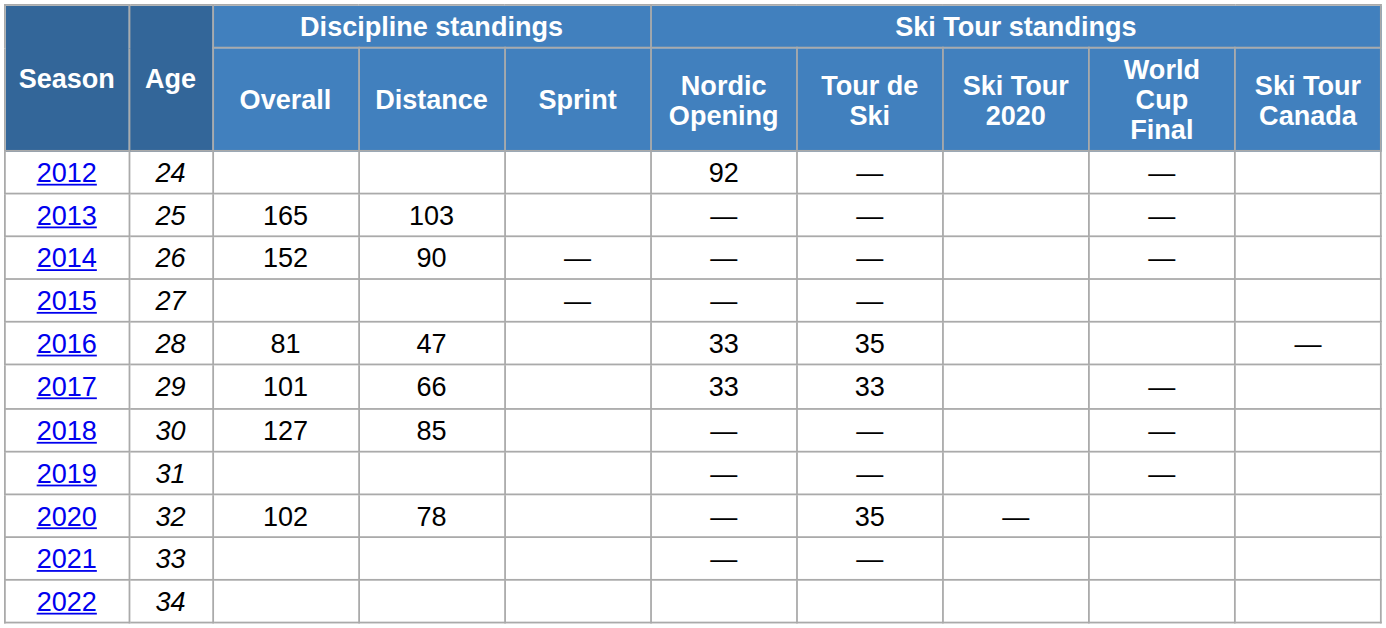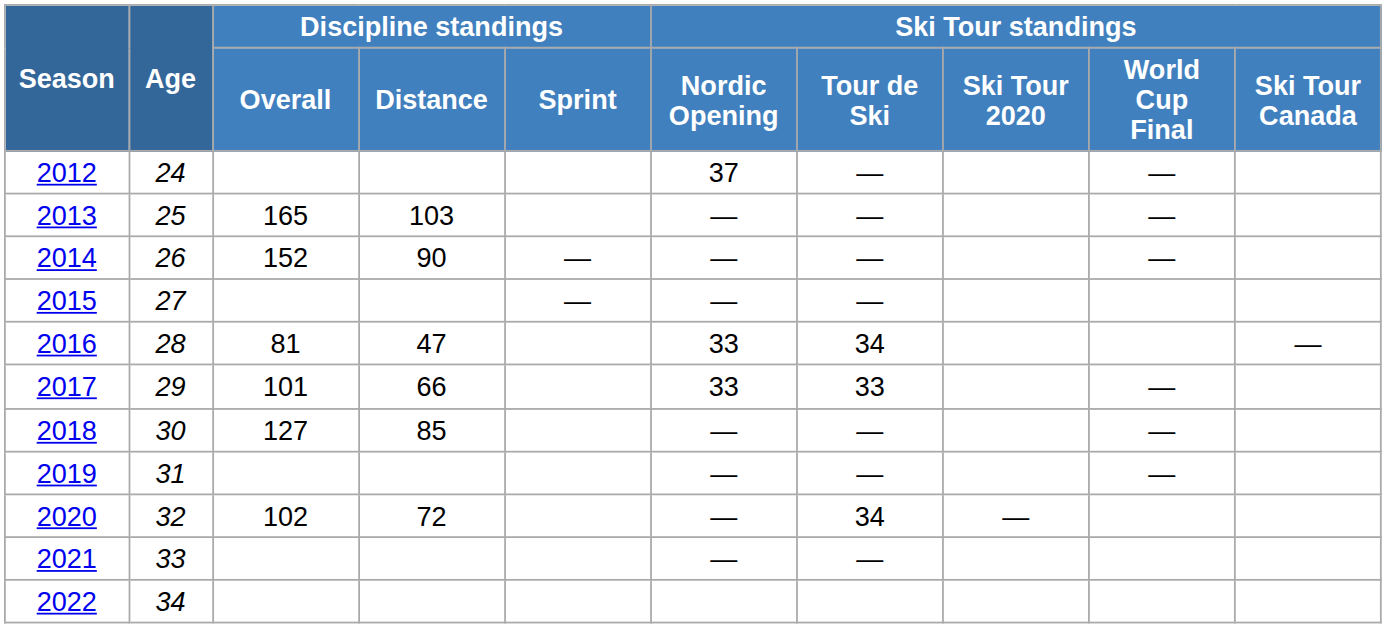2012 | Ski Tour standings / Nordic Opening: 92 -> 37
2016 | Ski Tour standings / Tour de Ski: 35 -> 34
2020 | Discipline standings / Distance: 78 -> 72
2020 | Ski Tour standings / Tour de Ski: 35 -> 34
